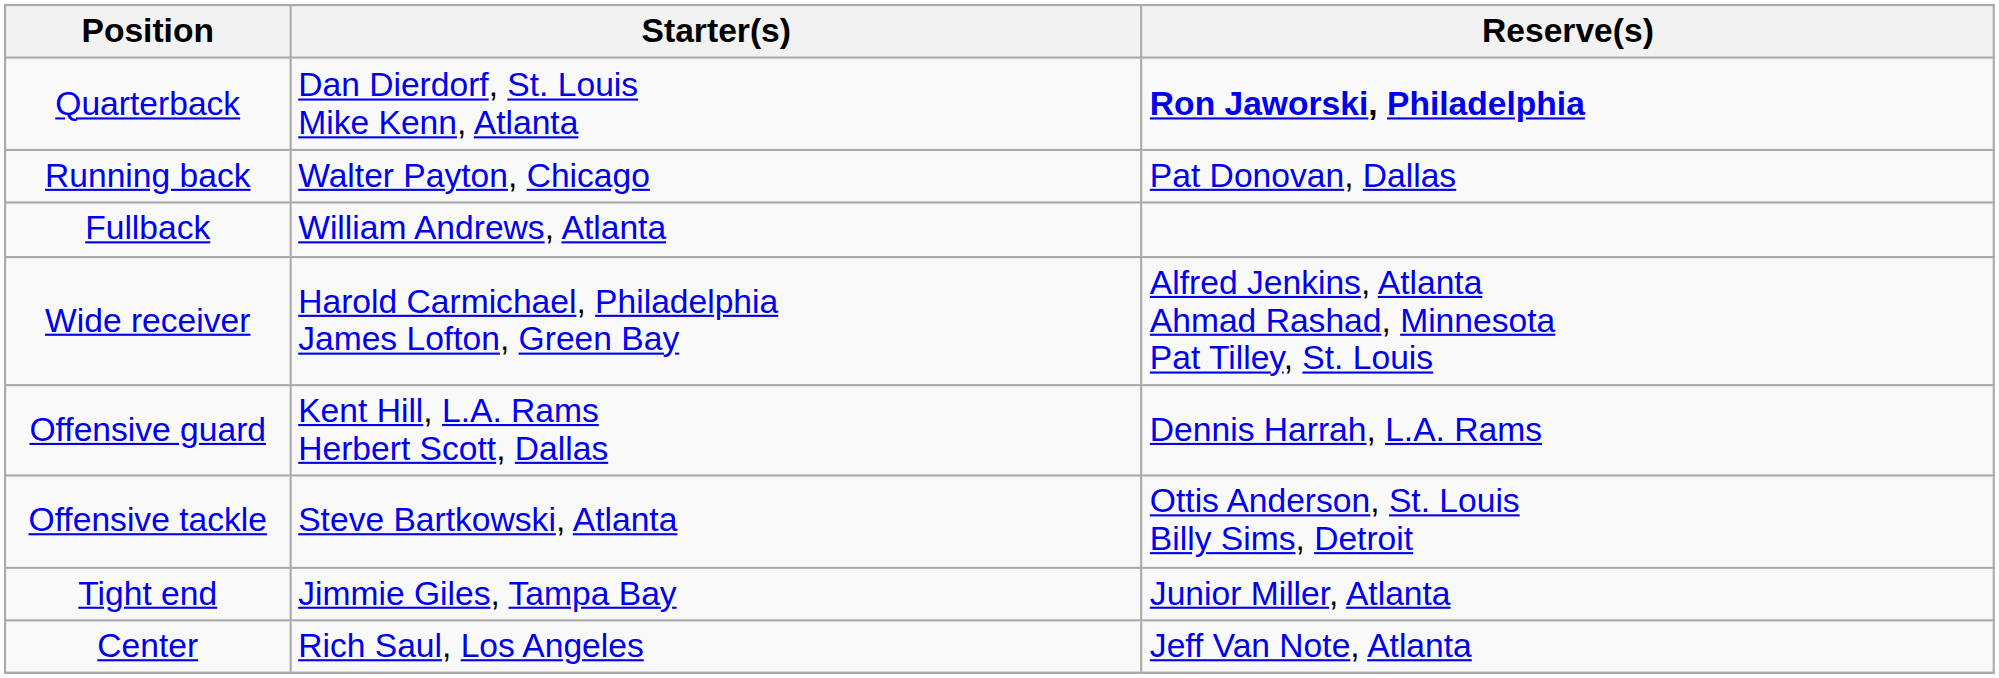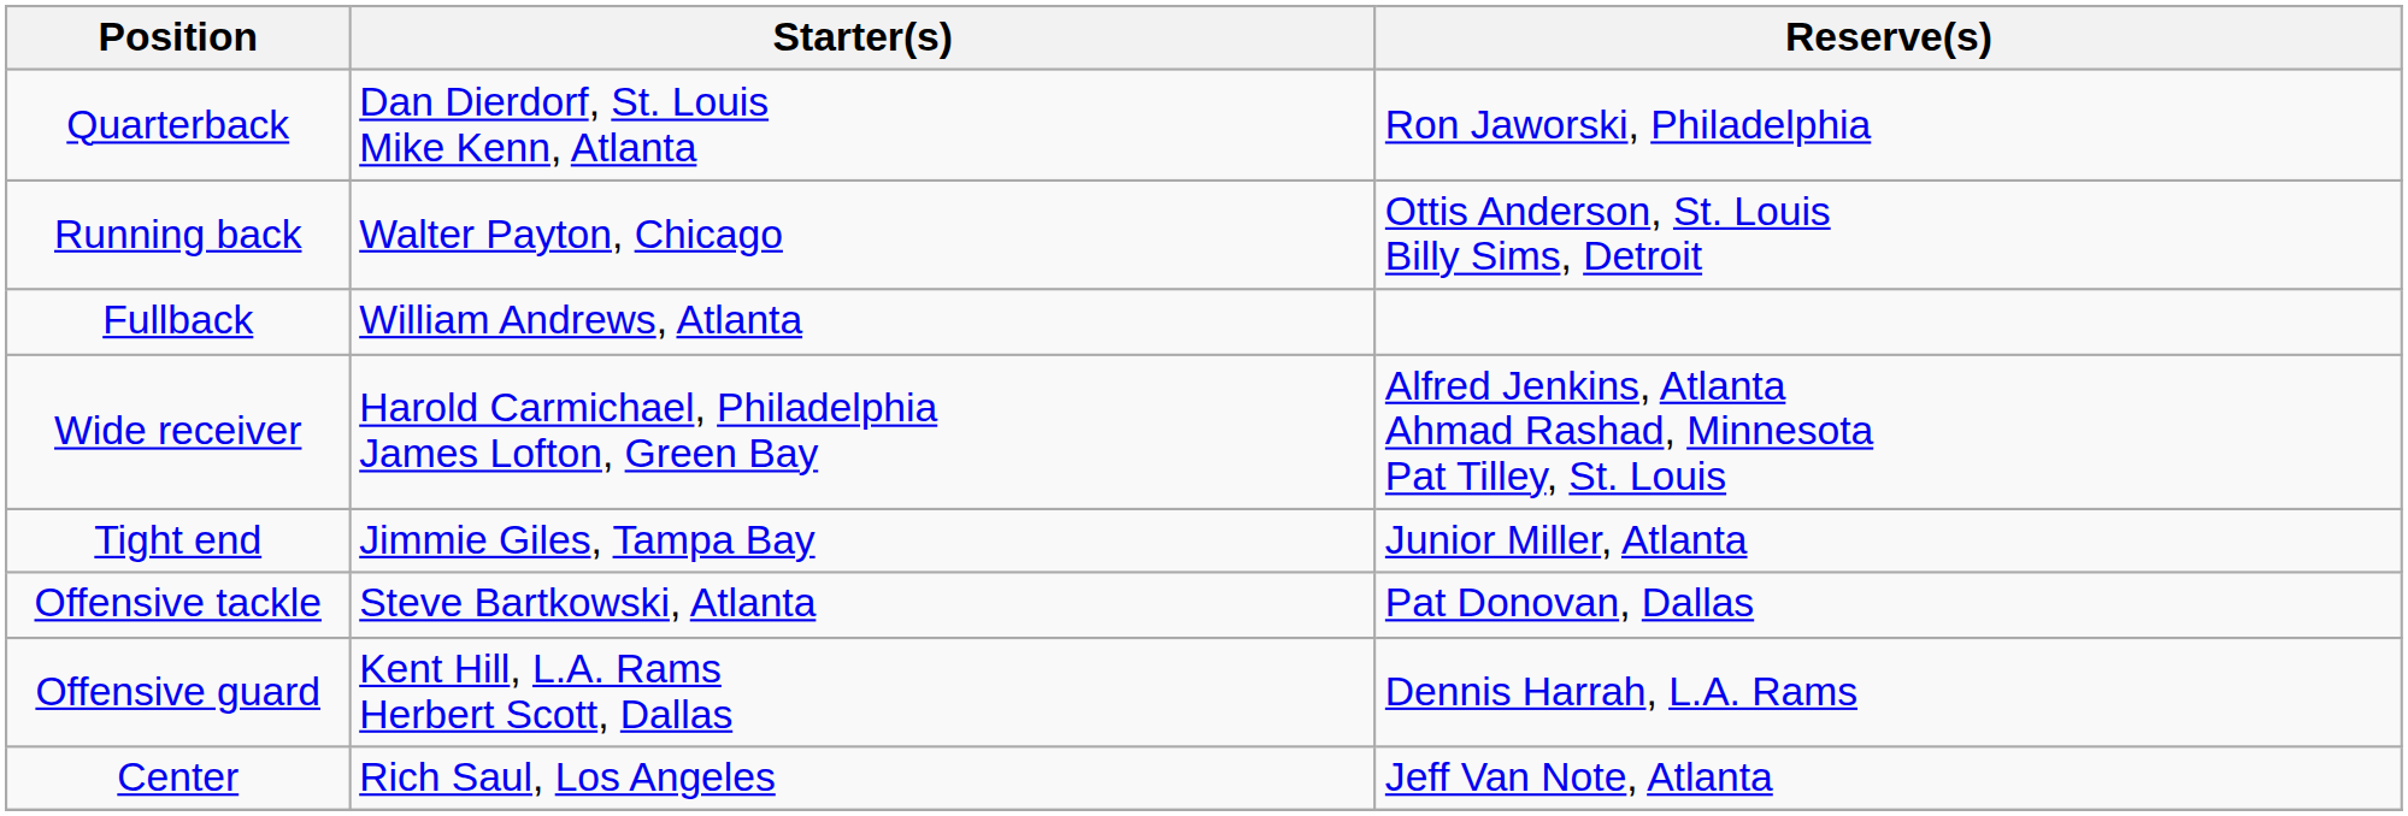Quarterback | Reserve(s): bold -> normal
Running back | Reserve(s): Pat Donovan, Dallas -> Ottis Anderson, St. Louis Billy Sims, Detroit
rows swapped: Tight end <-> Offensive guard
Offensive tackle | Reserve(s): Ottis Anderson, St. Louis Billy Sims, Detroit -> Pat Donovan, Dallas
